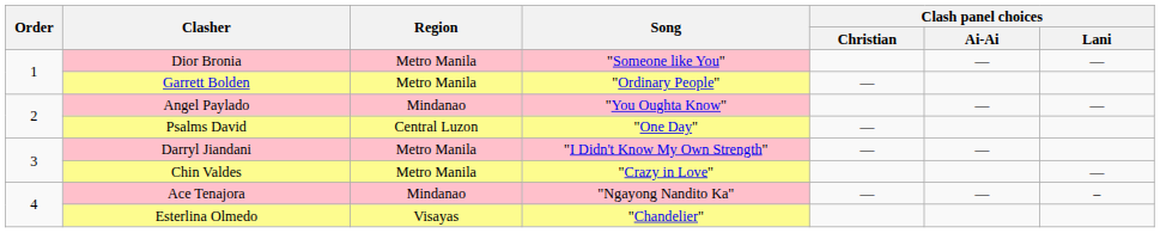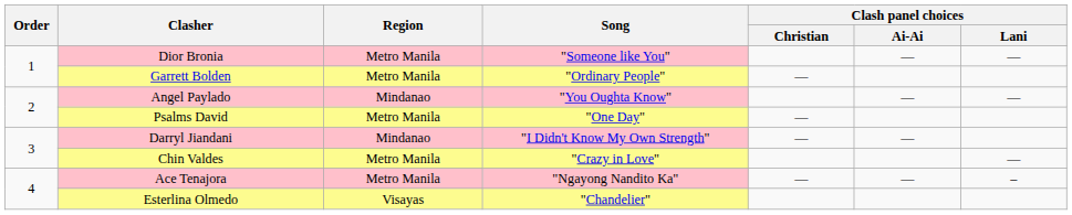Psalms David | Region: Central Luzon -> Metro Manila
Darryl Jiandani | Region: Metro Manila -> Mindanao
Ace Tenajora | Region: Mindanao -> Metro Manila
